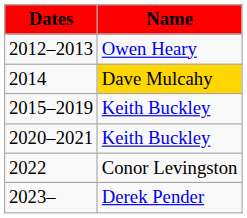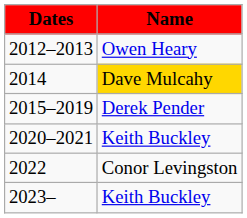2015–2019 | Name: Keith Buckley -> Derek Pender
2023– | Name: Derek Pender -> Keith Buckley
